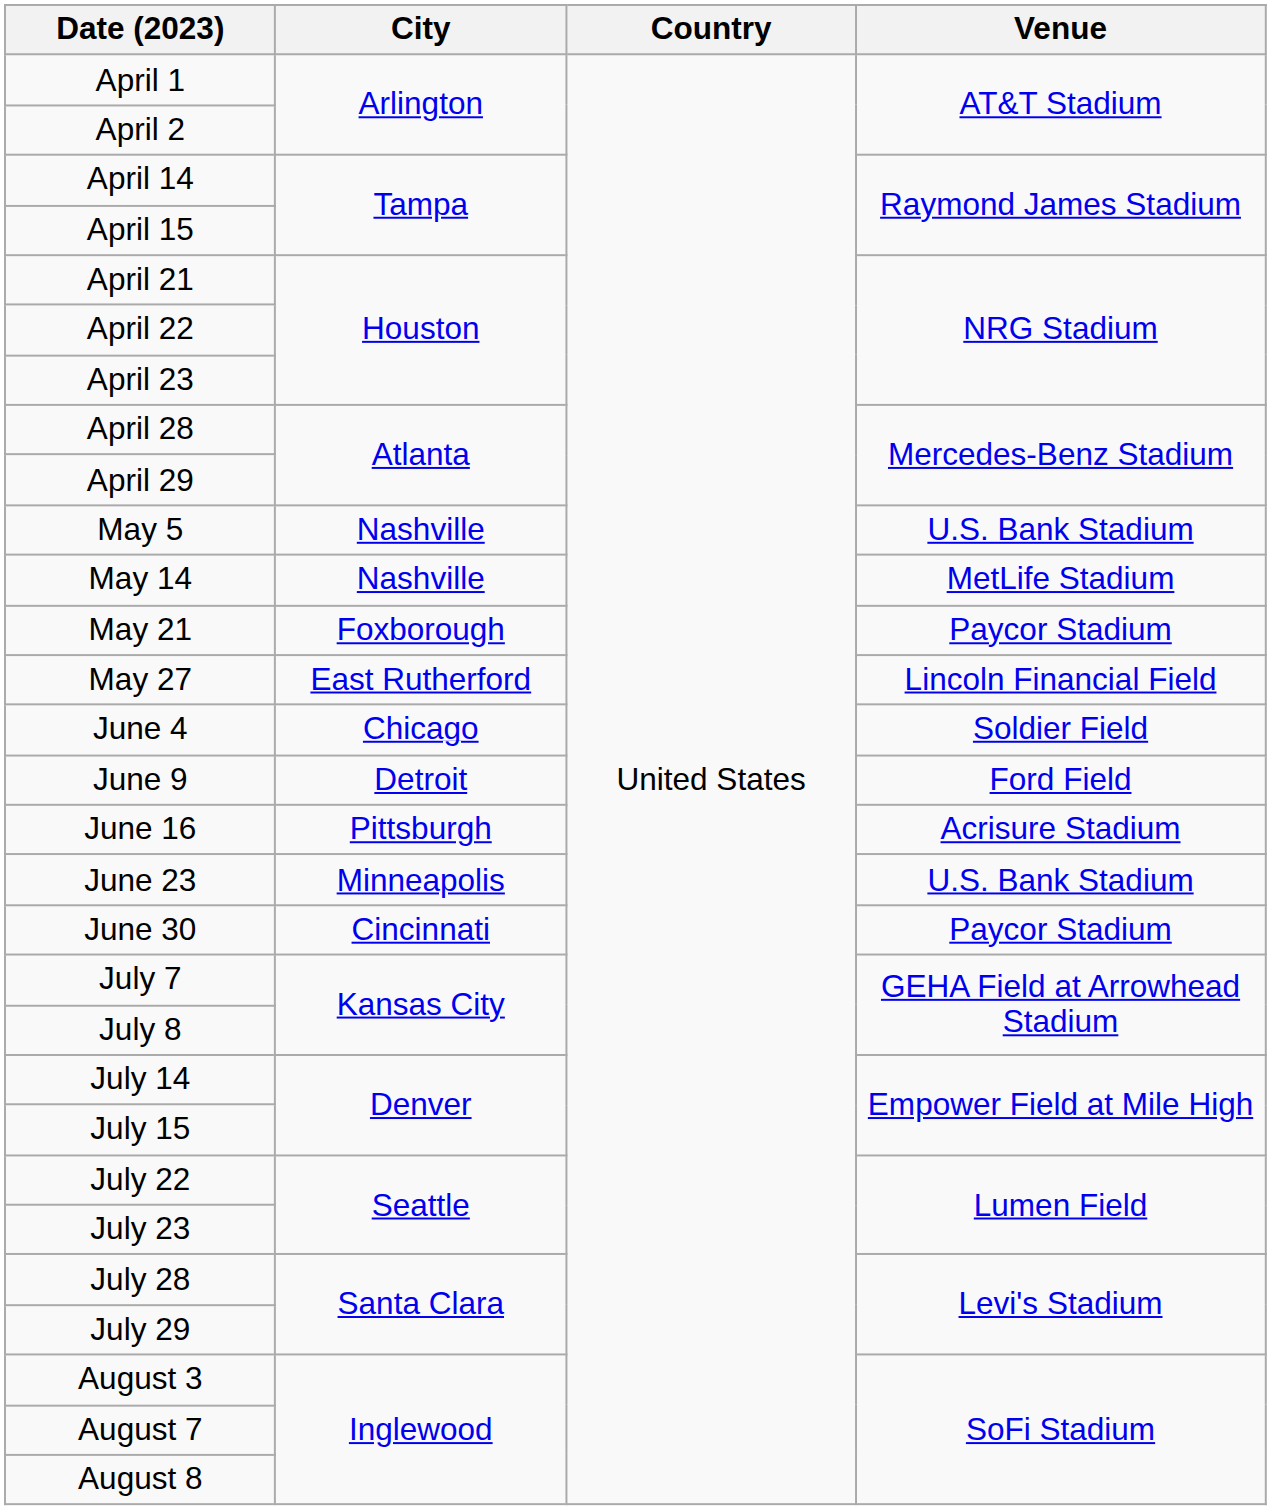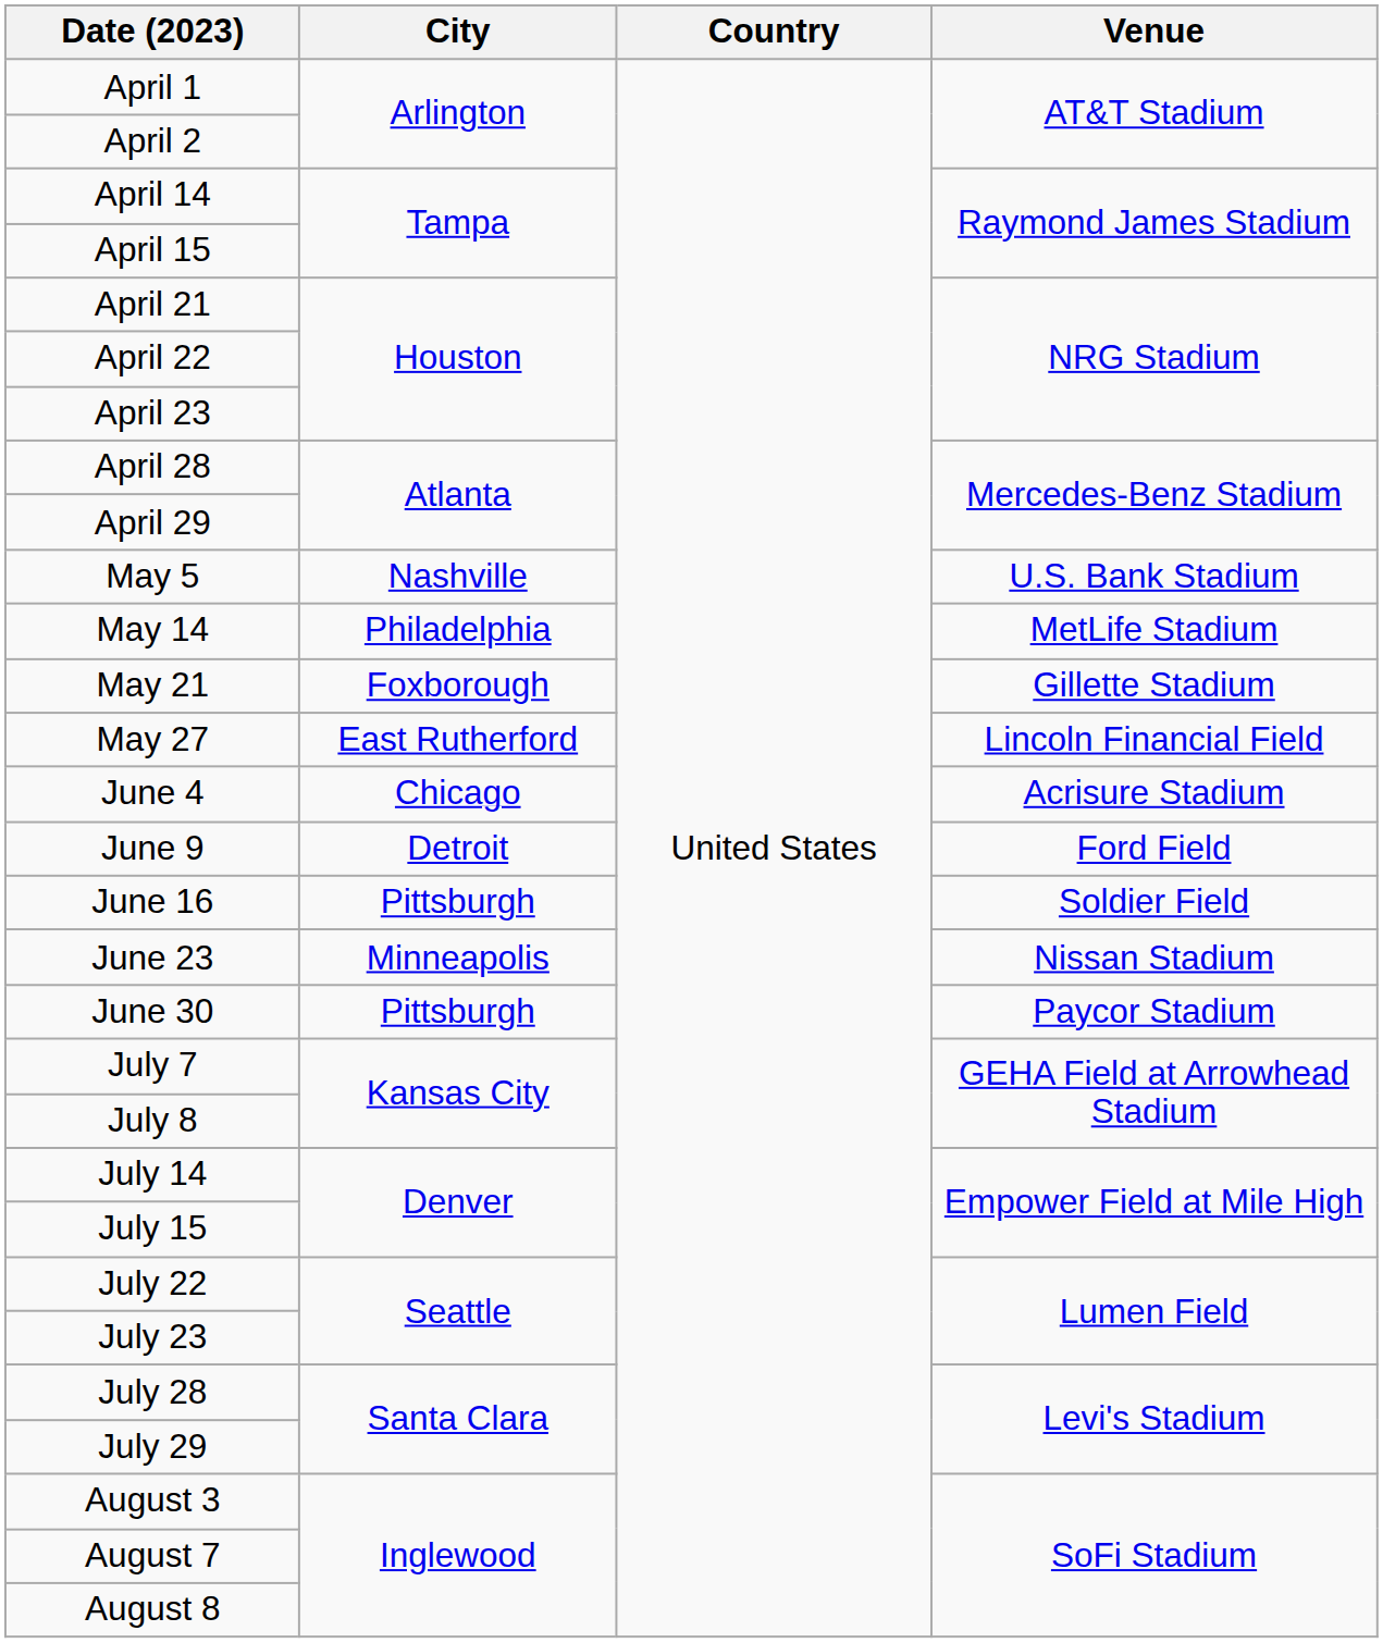May 14 | City: Nashville -> Philadelphia
May 21 | Venue: Paycor Stadium -> Gillette Stadium
June 4 | Venue: Soldier Field -> Acrisure Stadium
June 16 | Venue: Acrisure Stadium -> Soldier Field
June 23 | Venue: U.S. Bank Stadium -> Nissan Stadium
June 30 | City: Cincinnati -> Pittsburgh
